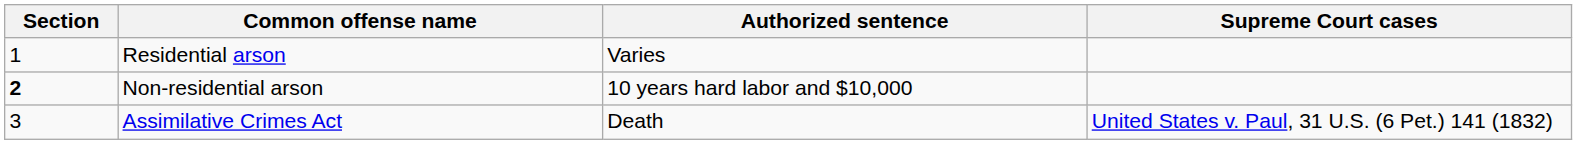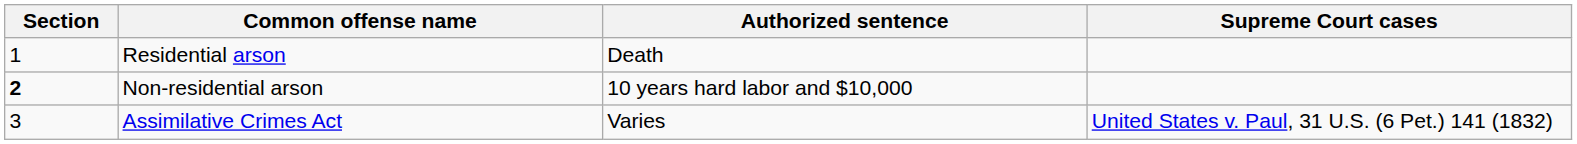Residential arson | Authorized sentence: Varies -> Death
Assimilative Crimes Act | Authorized sentence: Death -> Varies
